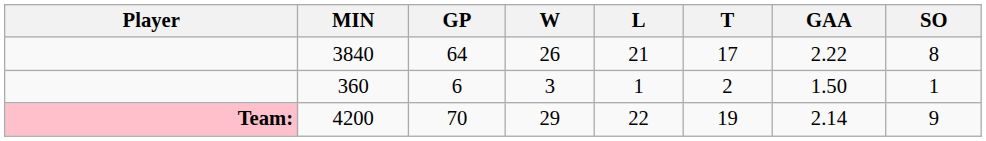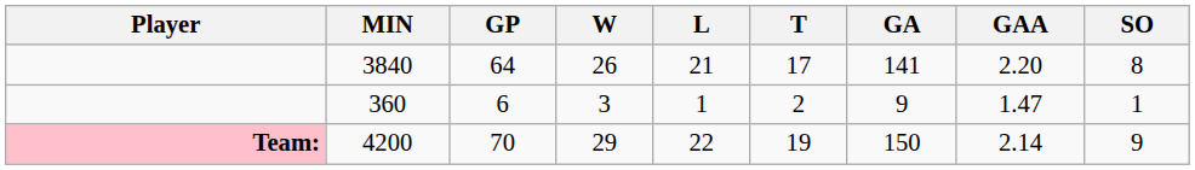+ column: GA | 141 | 9 | 150
3840 | GAA: 2.22 -> 2.20
360 | GAA: 1.50 -> 1.47
